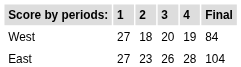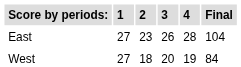rows swapped: East <-> West
